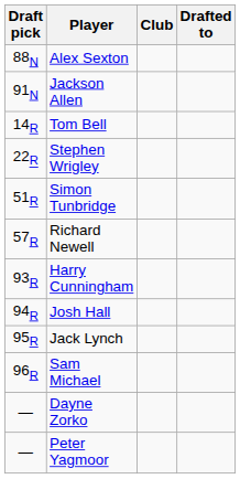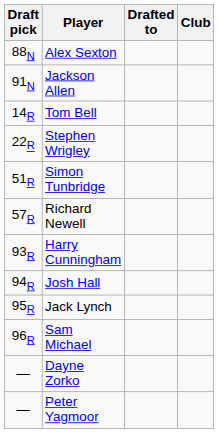columns swapped: Club <-> Drafted to
